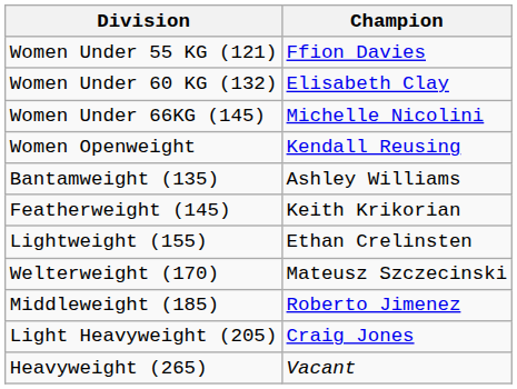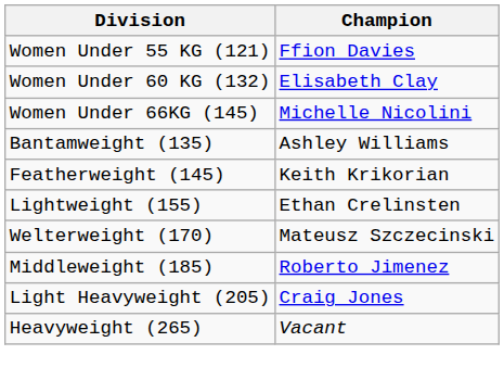- row: Women Openweight | Kendall Reusing
